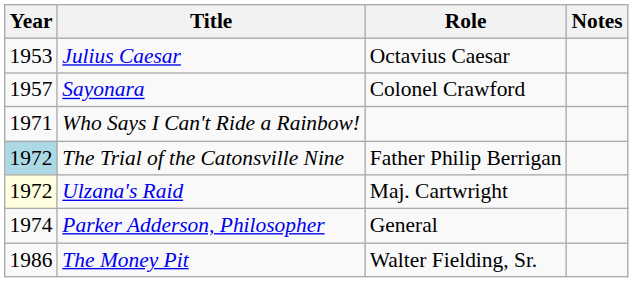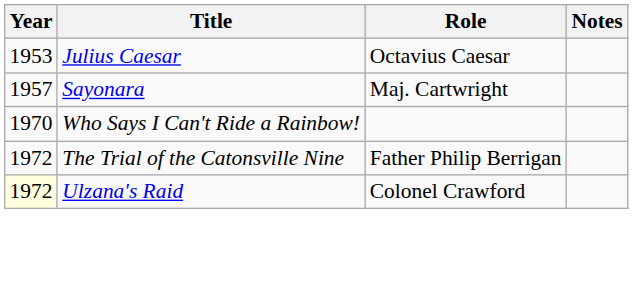Sayonara | Role: Colonel Crawford -> Maj. Cartwright
Who Says I Can't Ride a Rainbow! | Year: 1971 -> 1970
The Trial of the Catonsville Nine | Year: lightblue background -> no background
Ulzana's Raid | Role: Maj. Cartwright -> Colonel Crawford
- row: 1974 | Parker Adderson, Philosopher | General
- row: 1986 | The Money Pit | Walter Fielding, Sr.
